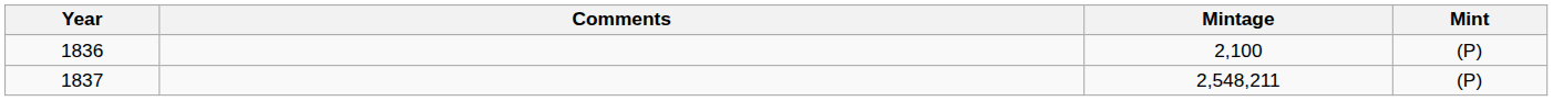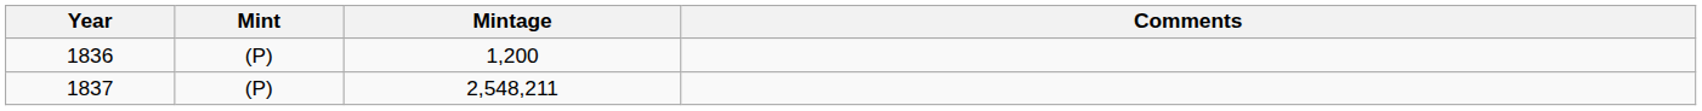columns swapped: Mint <-> Comments
1836 | Mintage: 2,100 -> 1,200
